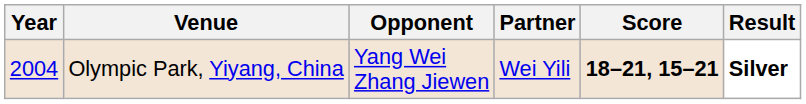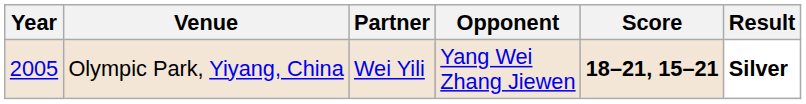columns swapped: Partner <-> Opponent
Olympic Park, Yiyang, China | Year: 2004 -> 2005
